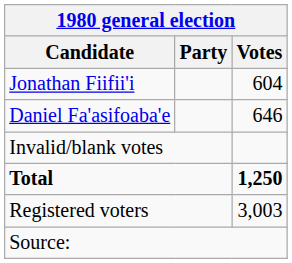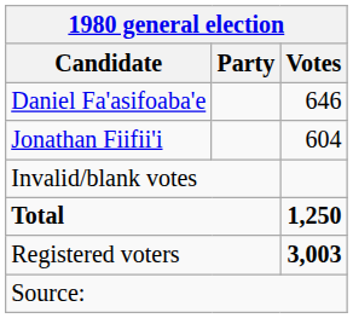rows swapped: Daniel Fa'asifoaba'e <-> Jonathan Fiifii'i
Registered voters | Votes: normal -> bold
